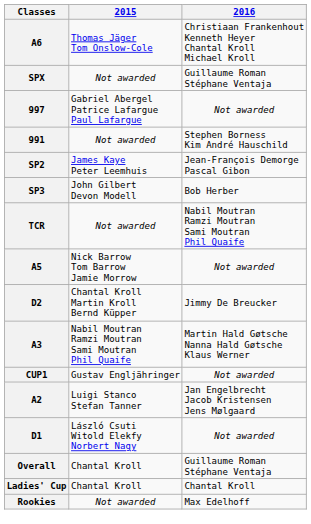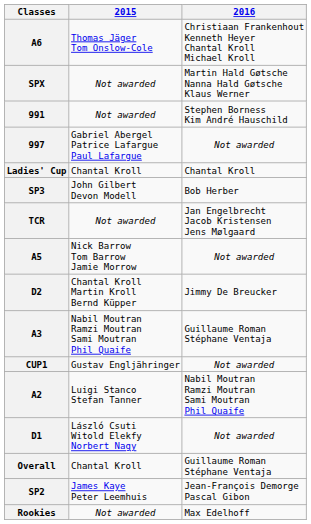SPX | 2016: Guillaume Roman Stéphane Ventaja -> Martin Hald Gøtsche Nanna Hald Gøtsche Klaus Werner
rows swapped: 997 <-> 991
rows swapped: SP2 <-> Ladies' Cup
TCR | 2016: Nabil Moutran Ramzi Moutran Sami Moutran Phil Quaife -> Jan Engelbrecht Jacob Kristensen Jens Mølgaard
A3 | 2016: Martin Hald Gøtsche Nanna Hald Gøtsche Klaus Werner -> Guillaume Roman Stéphane Ventaja
A2 | 2016: Jan Engelbrecht Jacob Kristensen Jens Mølgaard -> Nabil Moutran Ramzi Moutran Sami Moutran Phil Quaife
